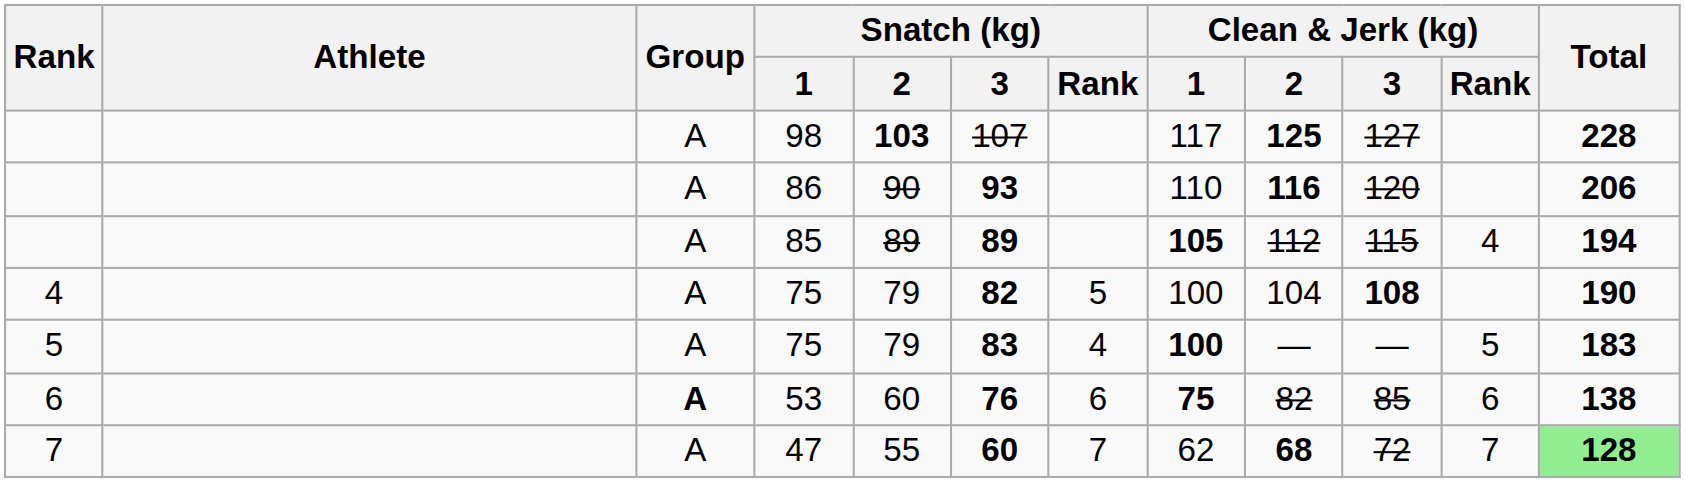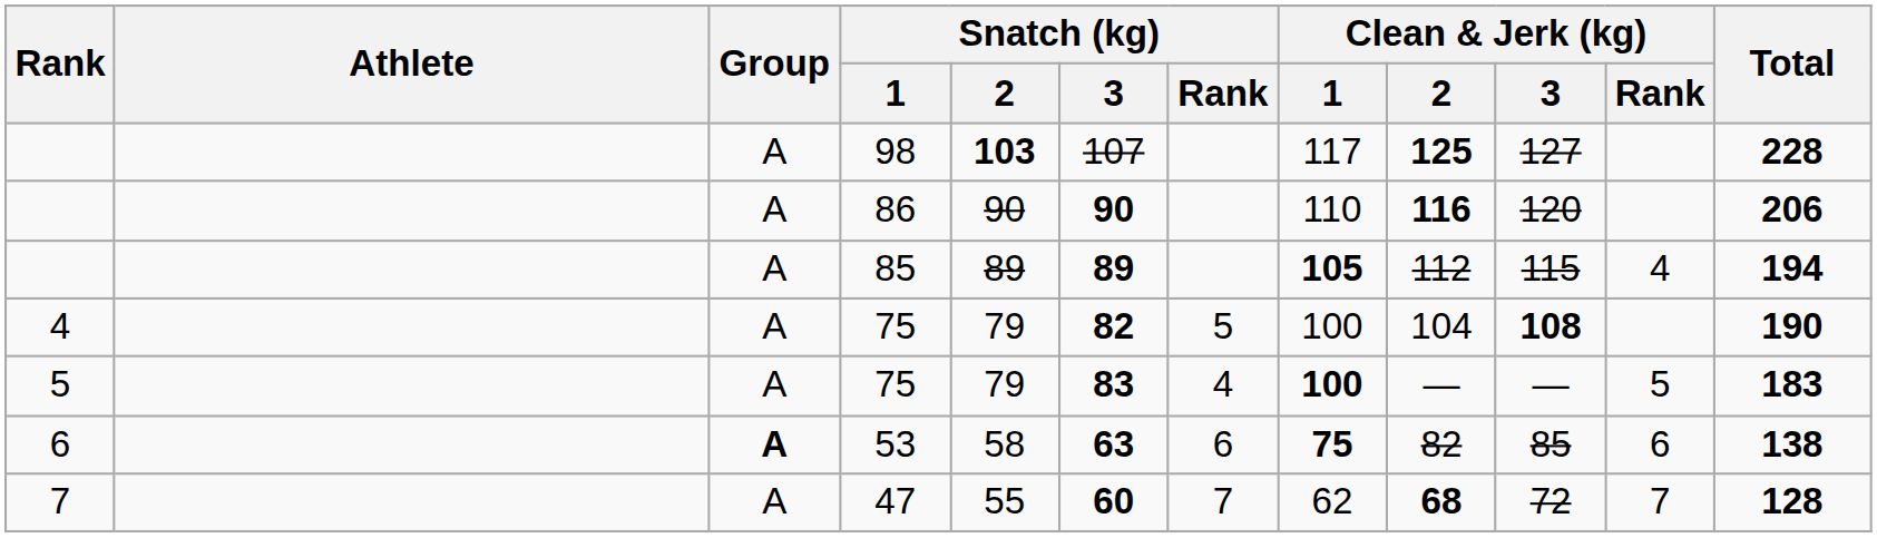86 | Snatch (kg) / 3: 93 -> 90
53 | Snatch (kg) / 2: 60 -> 58
53 | Snatch (kg) / 3: 76 -> 63
47 | Total: lightgreen background -> no background
